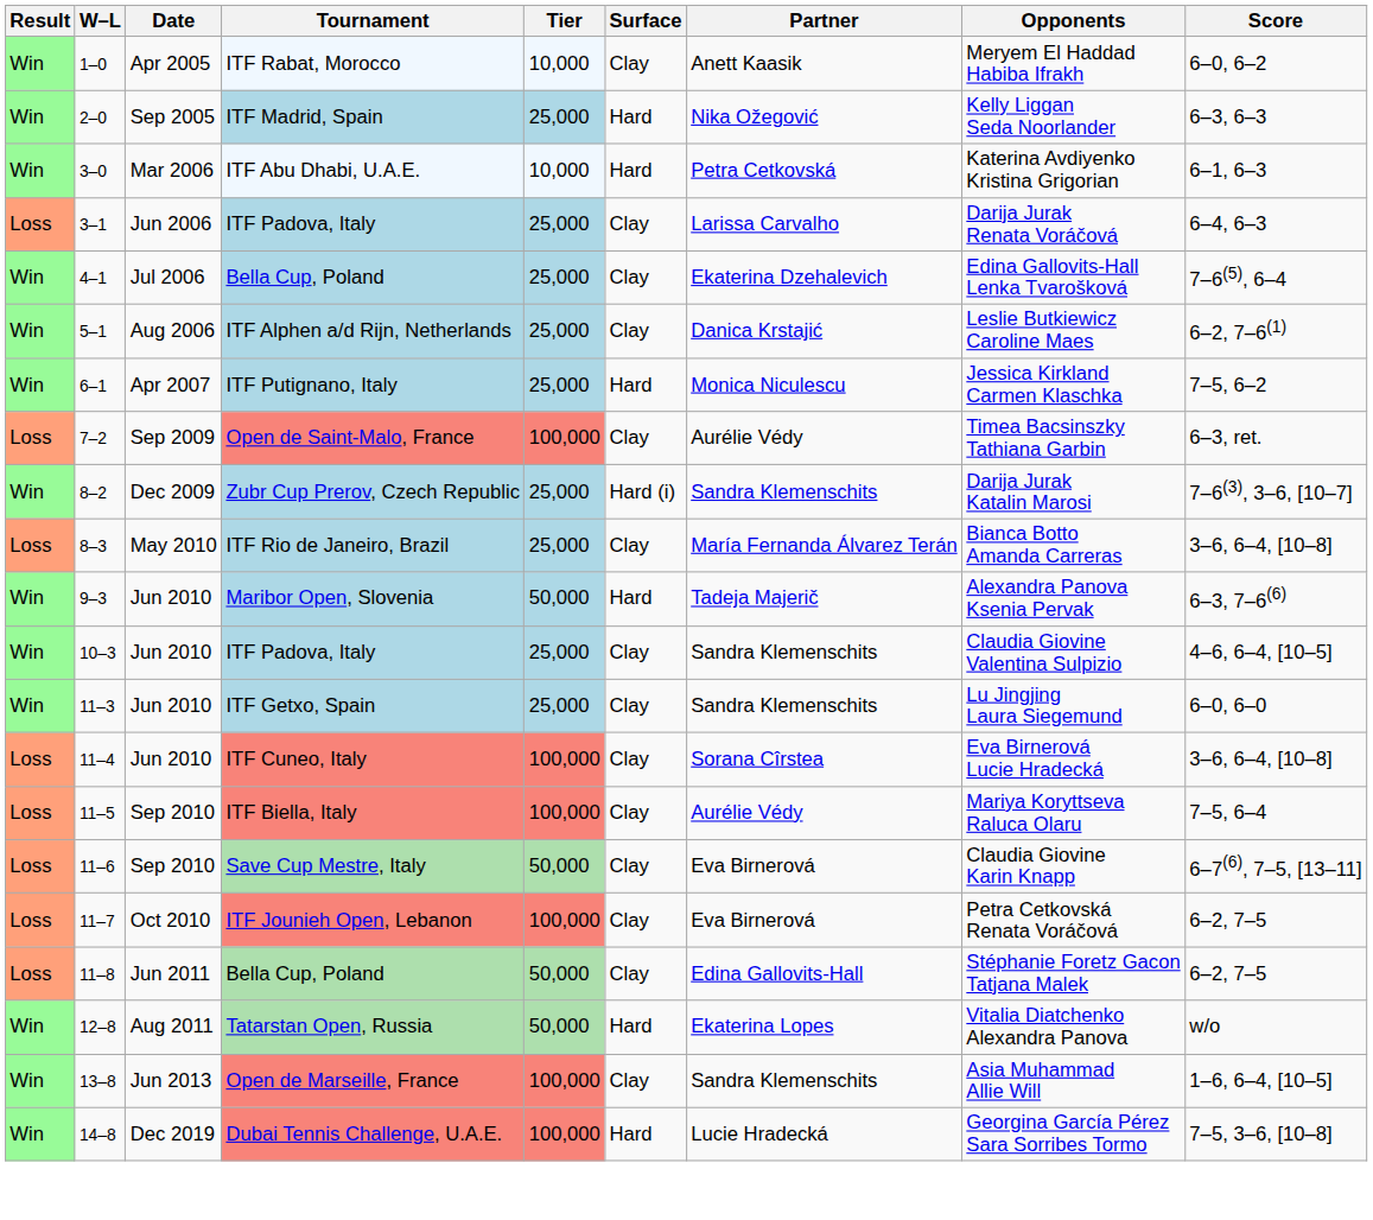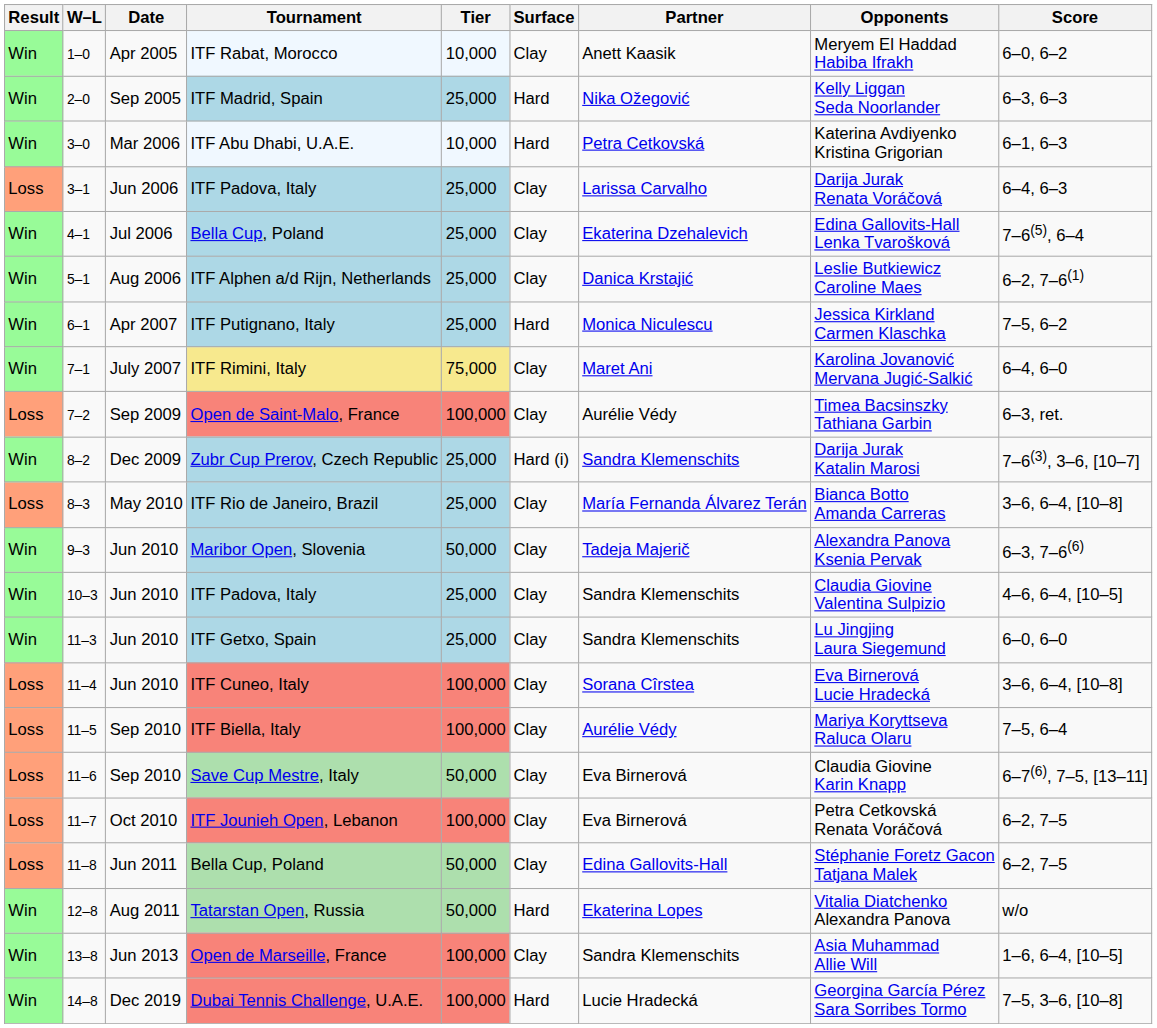+ row: Win | 7–1 | July 2007 | ITF Rimini, Italy | 75,000 | Clay | Maret Ani | Karolina Jovanović Mervana Jugić-Salkić | 6–4, 6–0
Maribor Open, Slovenia | Surface: Hard -> Clay
